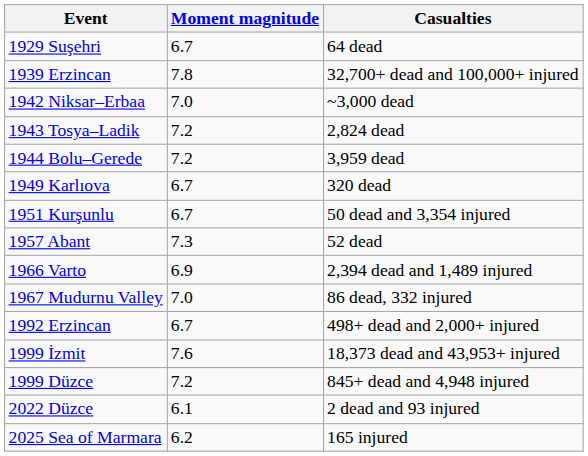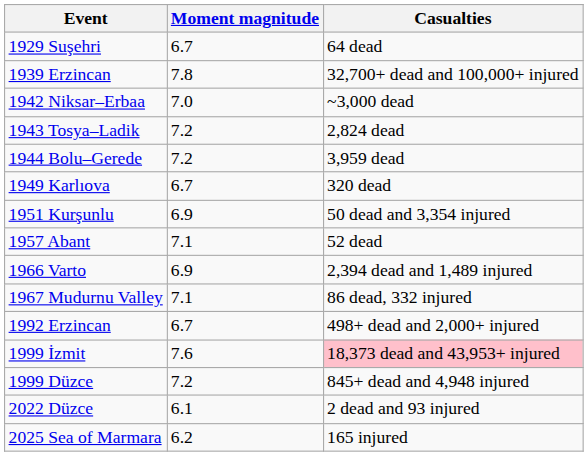1951 Kurşunlu | Moment magnitude: 6.7 -> 6.9
1957 Abant | Moment magnitude: 7.3 -> 7.1
1967 Mudurnu Valley | Moment magnitude: 7.0 -> 7.1
1999 İzmit | Casualties: no background -> pink background
